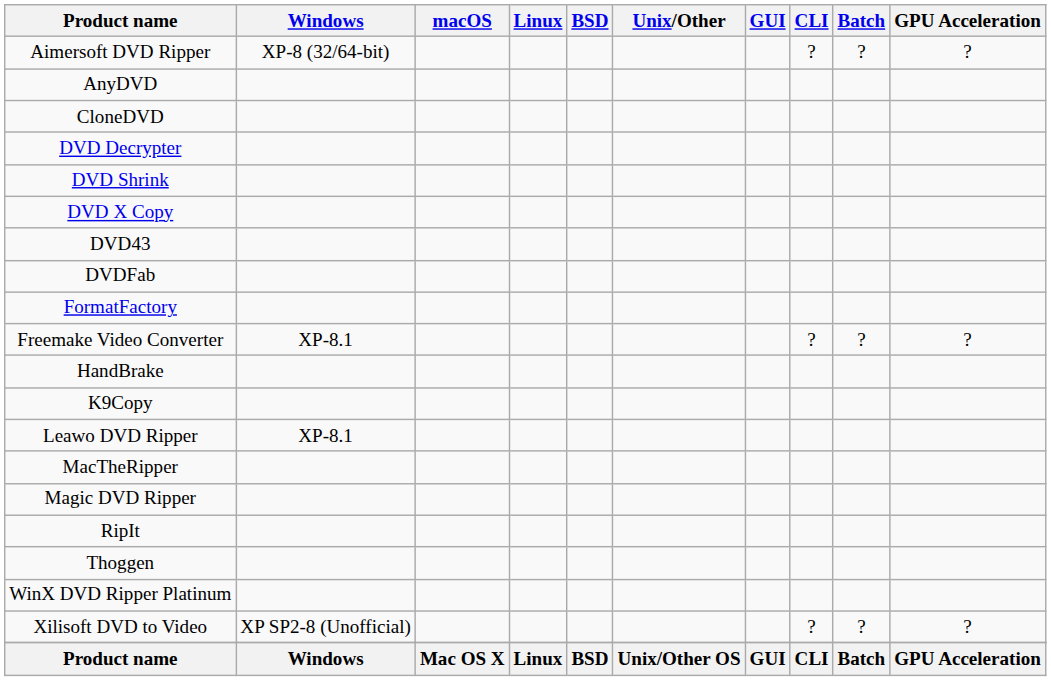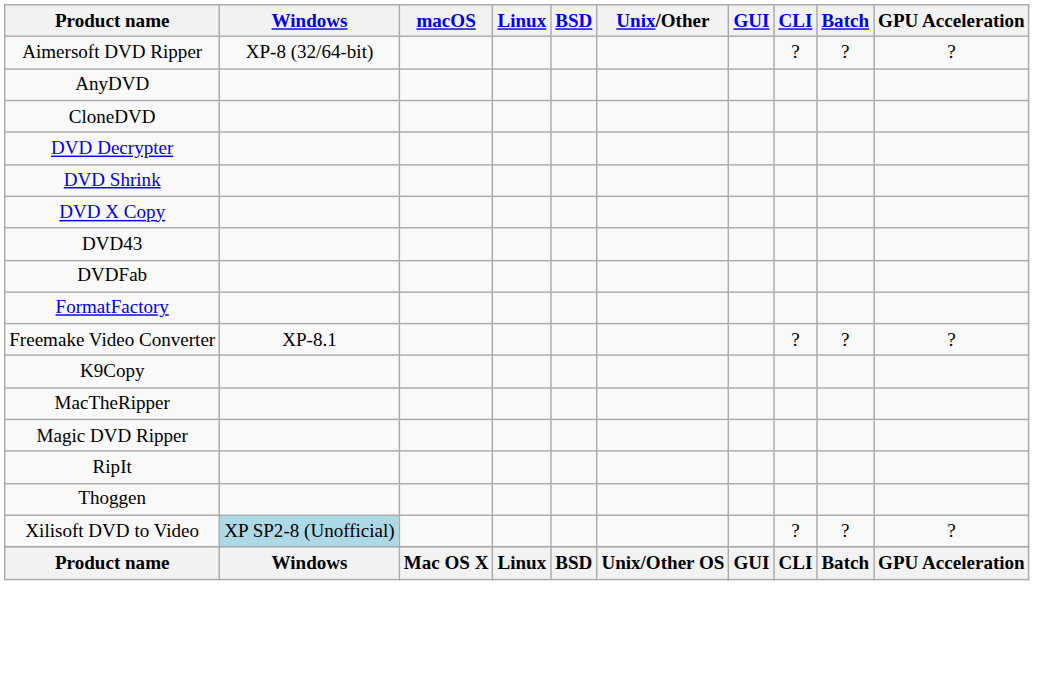- row: HandBrake
- row: Leawo DVD Ripper | XP-8.1
- row: WinX DVD Ripper Platinum
Xilisoft DVD to Video | Windows: no background -> lightblue background
